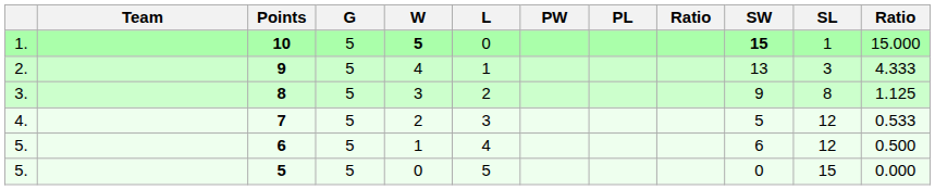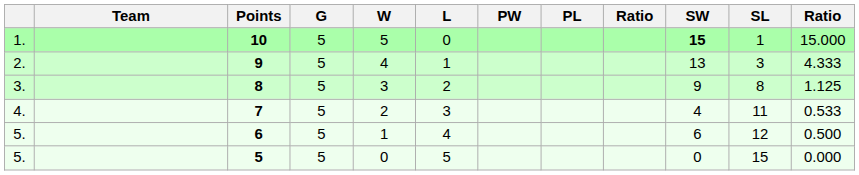10 | W: bold -> normal
7 | SW: 5 -> 4
7 | SL: 12 -> 11
